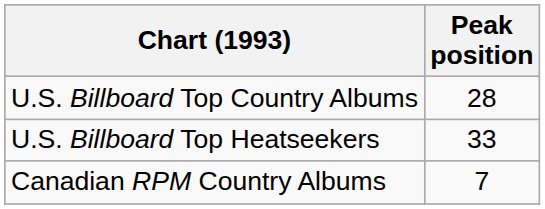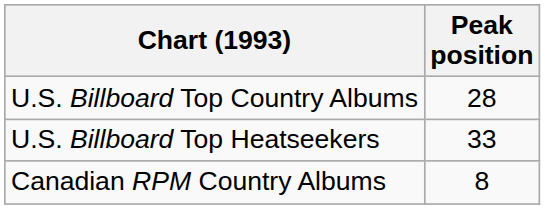Canadian RPM Country Albums | Peak position: 7 -> 8
